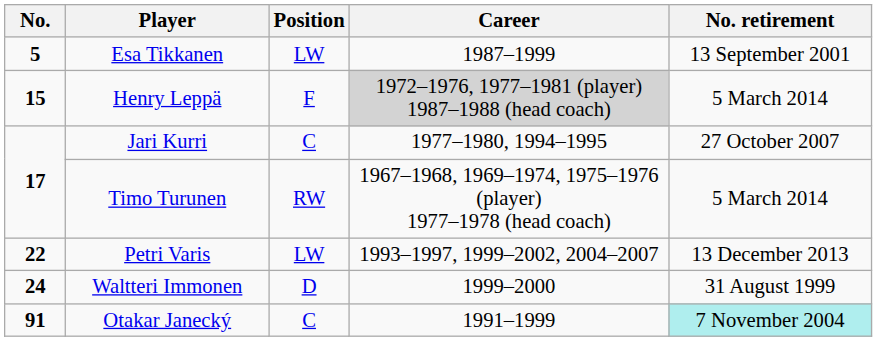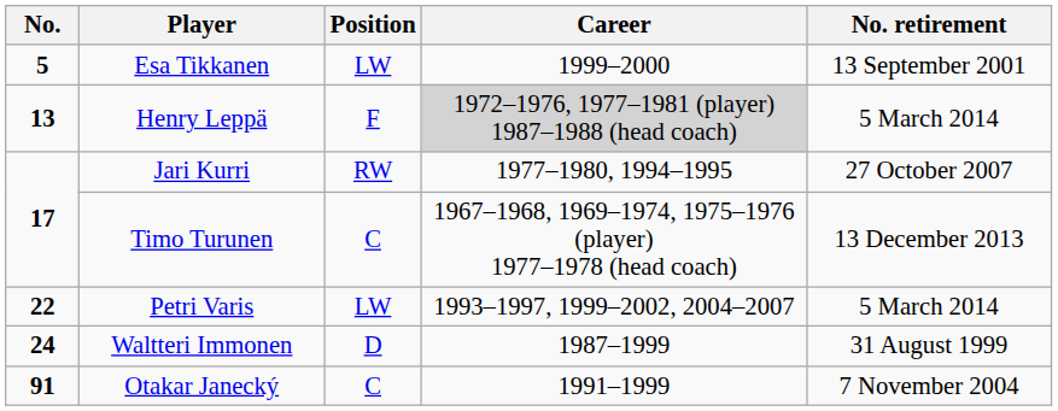Esa Tikkanen | Career: 1987–1999 -> 1999–2000
Henry Leppä | No.: 15 -> 13
Jari Kurri | Position: C -> RW
Timo Turunen | Position: RW -> C
Timo Turunen | No. retirement: 5 March 2014 -> 13 December 2013
Petri Varis | No. retirement: 13 December 2013 -> 5 March 2014
Waltteri Immonen | Career: 1999–2000 -> 1987–1999
Otakar Janecký | No. retirement: paleturquoise background -> no background
